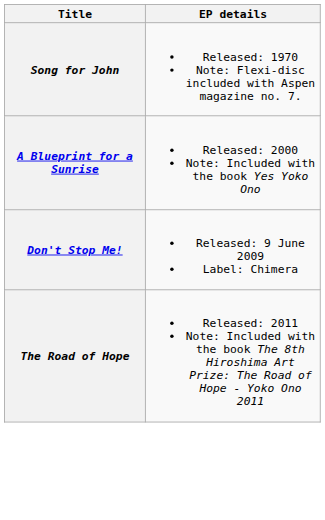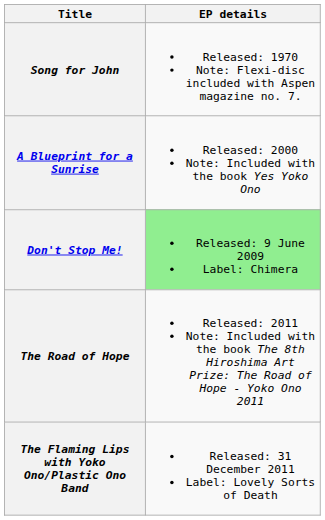Don't Stop Me! | EP details: no background -> lightgreen background
+ row: The Flaming Lips with Yoko Ono/Plastic Ono Band | Released: 31 December 2011 Label: Lovely Sorts of Death
